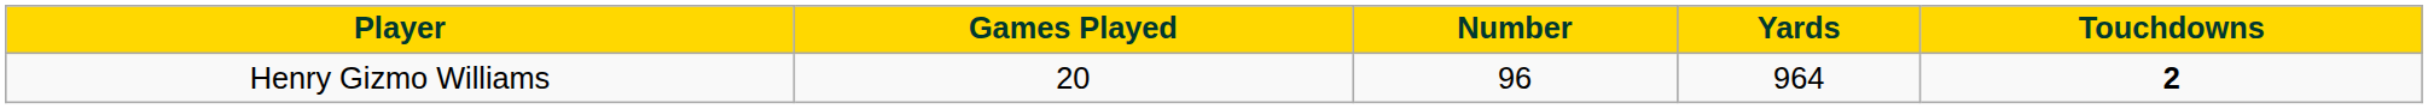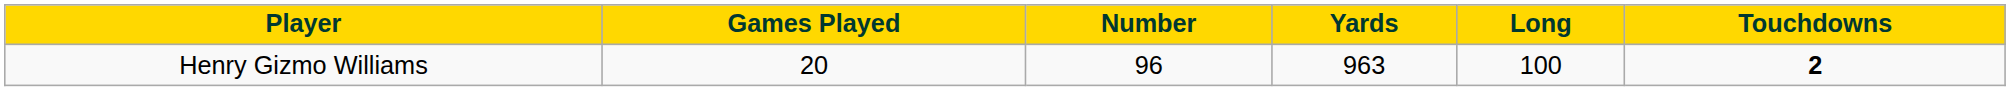+ column: Long | 100
Henry Gizmo Williams | Yards: 964 -> 963
